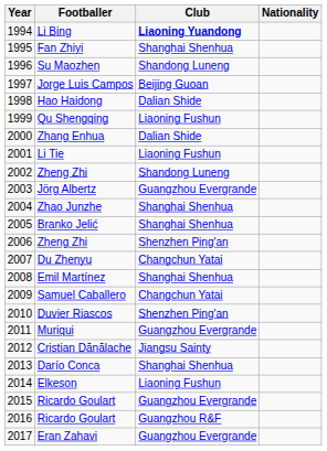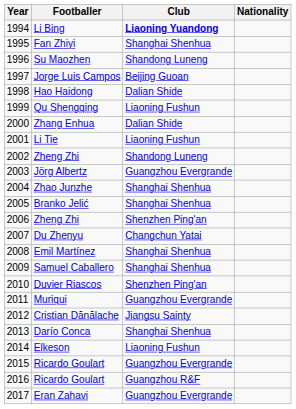Samuel Caballero | Club: Changchun Yatai -> Shanghai Shenhua
